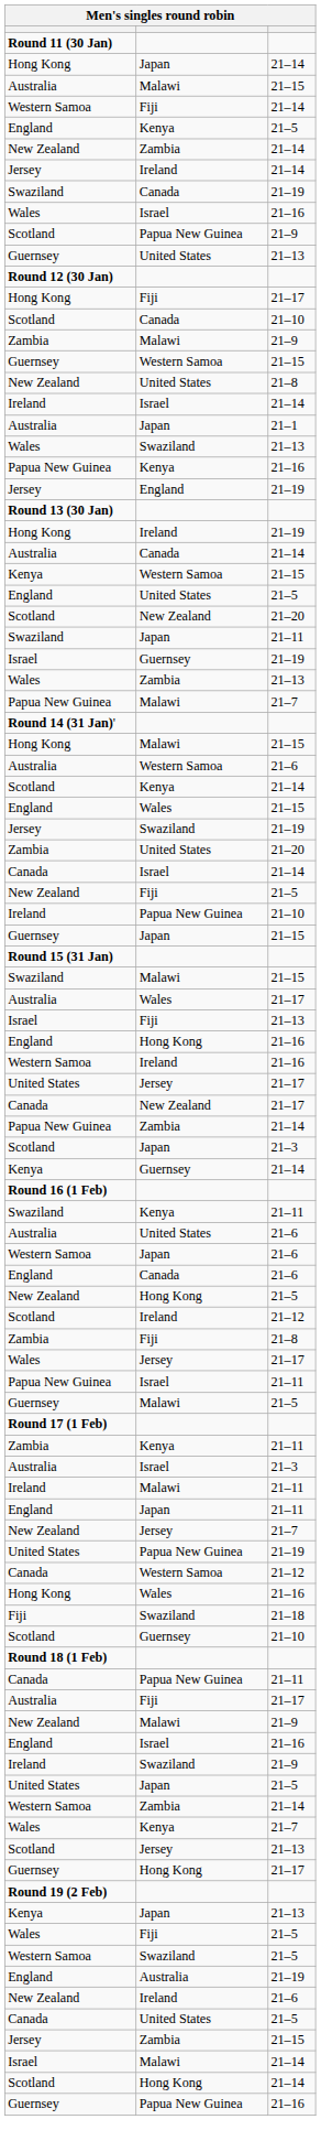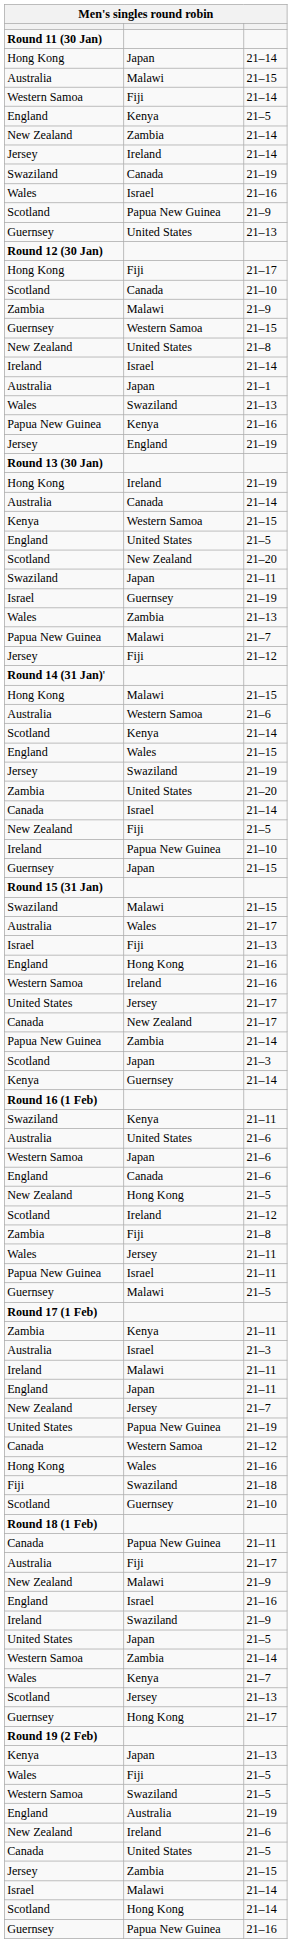+ row: Jersey | Fiji | 21–12
Wales / Jersey | column 3: 21–17 -> 21–11
